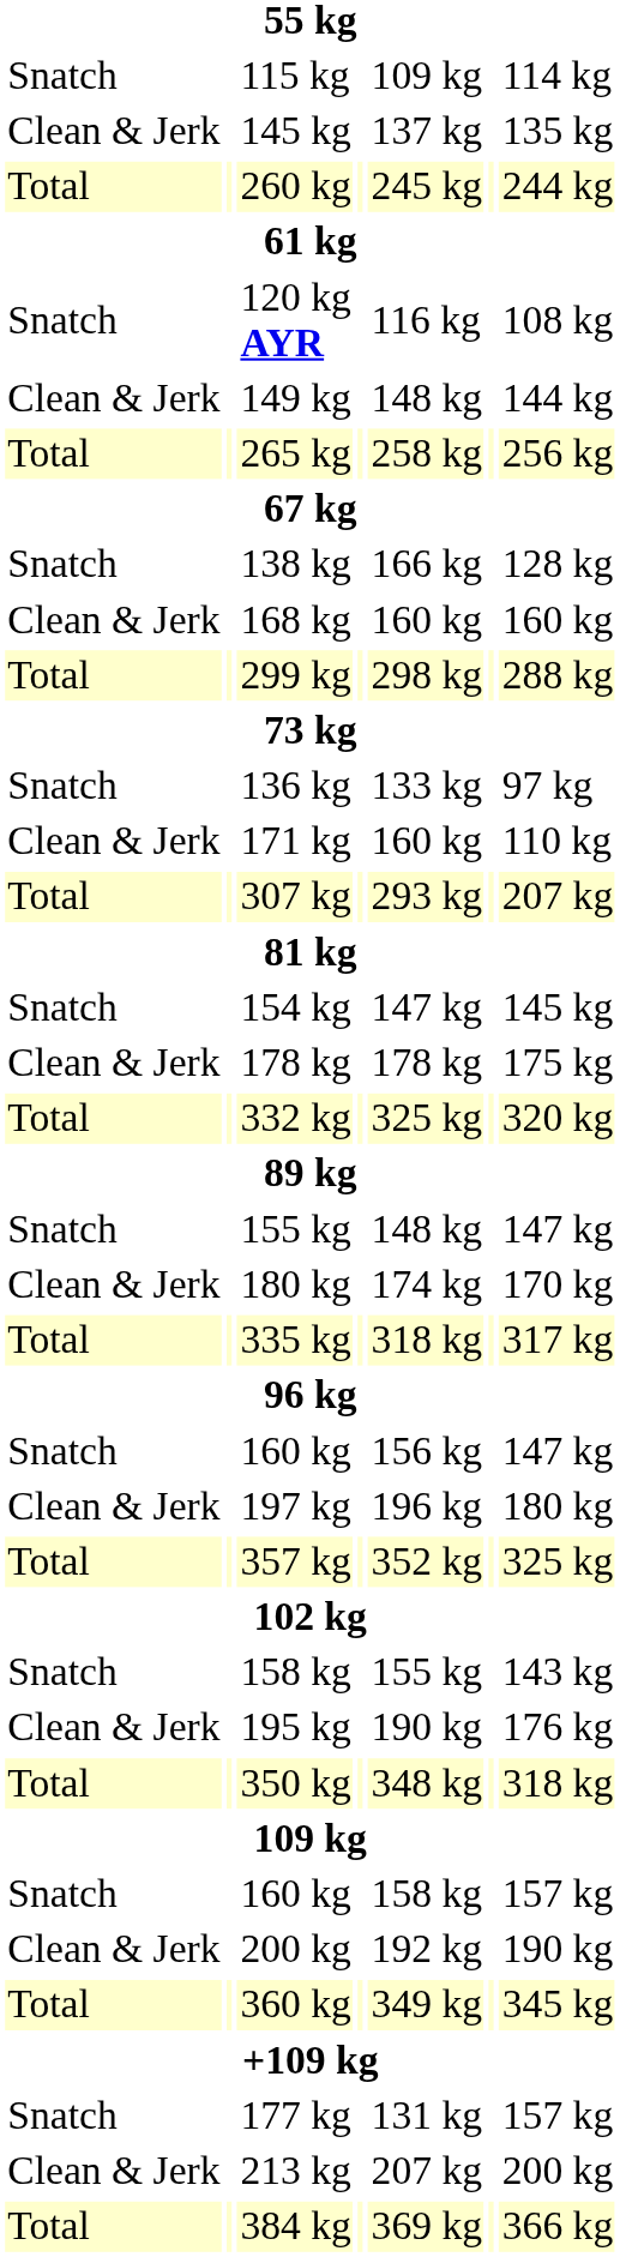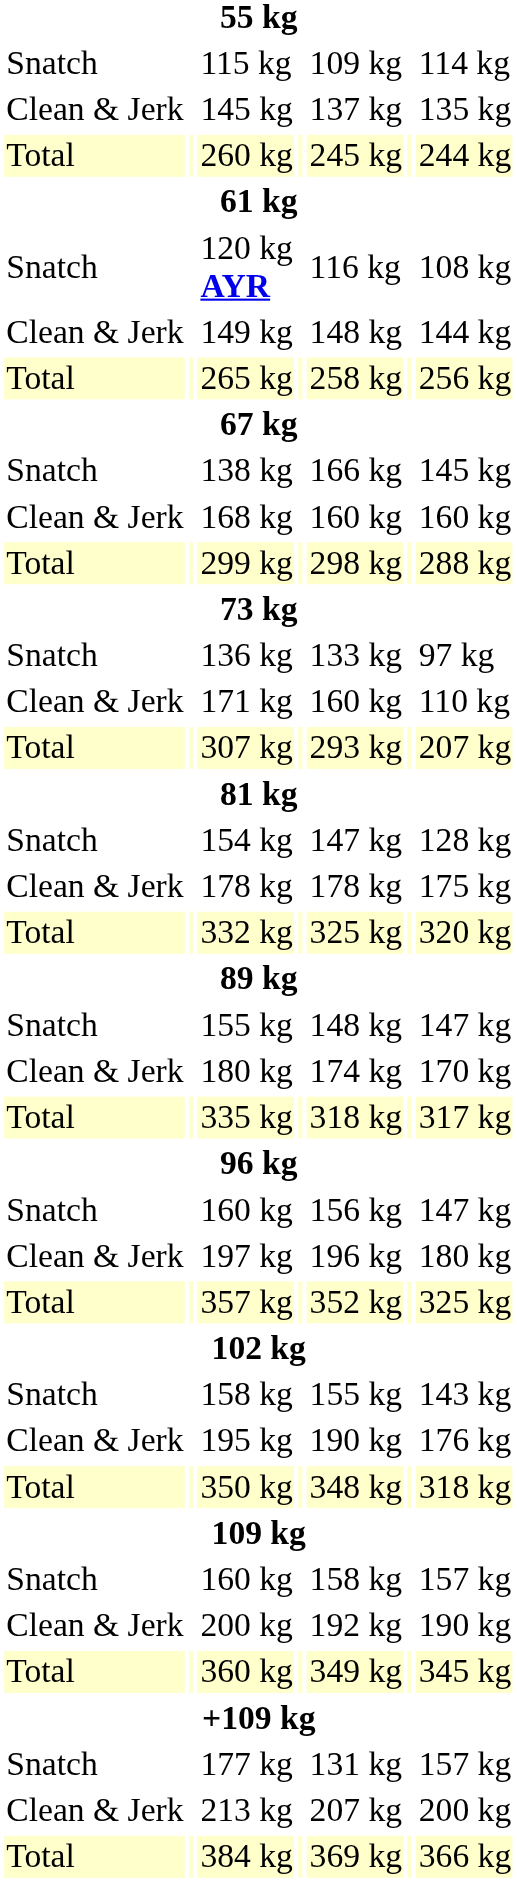138 kg | column 7: 128 kg -> 145 kg
154 kg | column 7: 145 kg -> 128 kg
